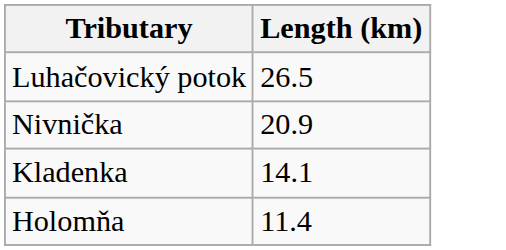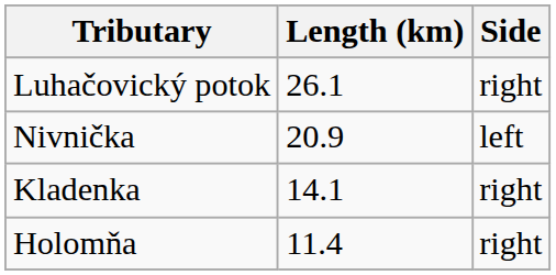+ column: Side | right | left | right | right
Luhačovický potok | Length (km): 26.5 -> 26.1
